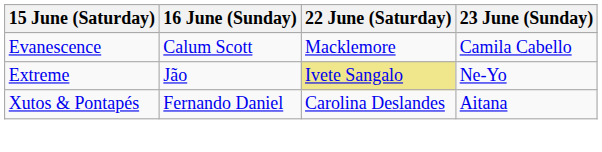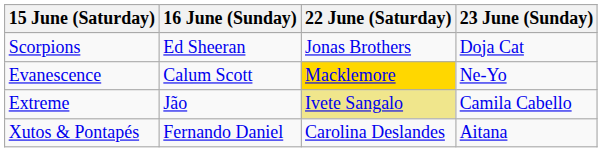+ row: Scorpions | Ed Sheeran | Jonas Brothers | Doja Cat
Evanescence | 22 June (Saturday): no background -> gold background
Evanescence | 23 June (Sunday): Camila Cabello -> Ne-Yo
Extreme | 23 June (Sunday): Ne-Yo -> Camila Cabello
